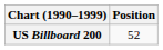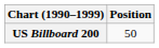US Billboard 200 | Position: 52 -> 50
